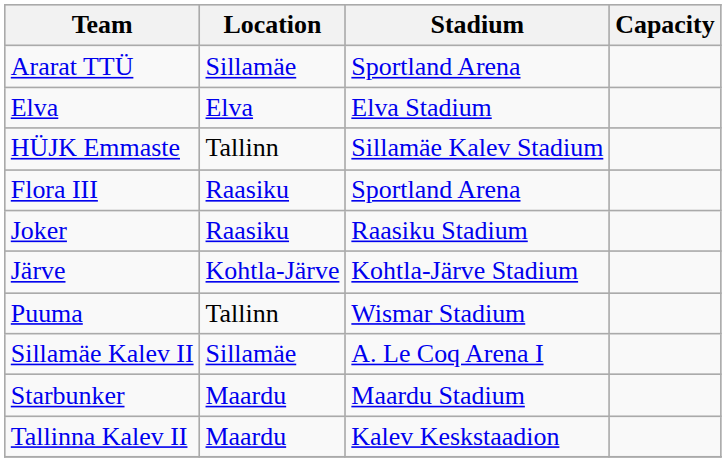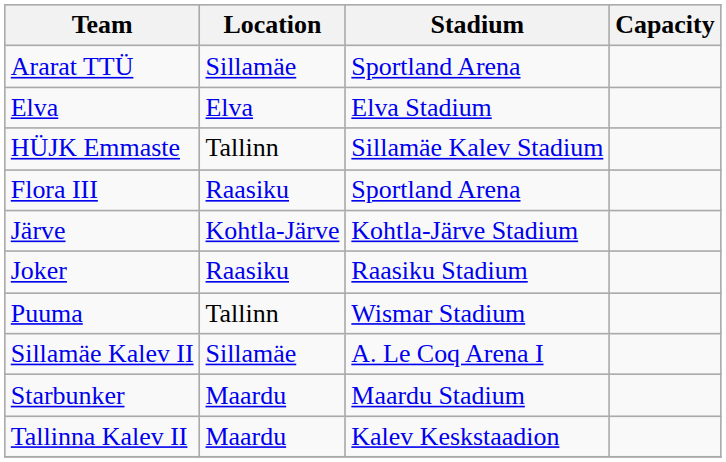rows swapped: Järve <-> Joker
